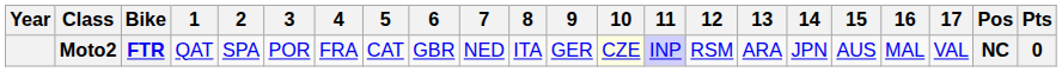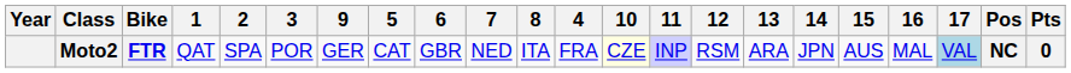columns swapped: 4 <-> 9
Moto2 | 17: no background -> lightblue background
